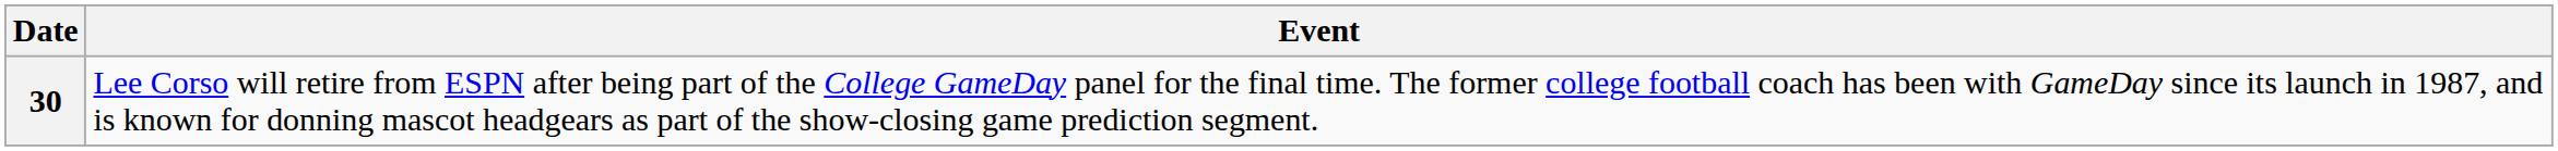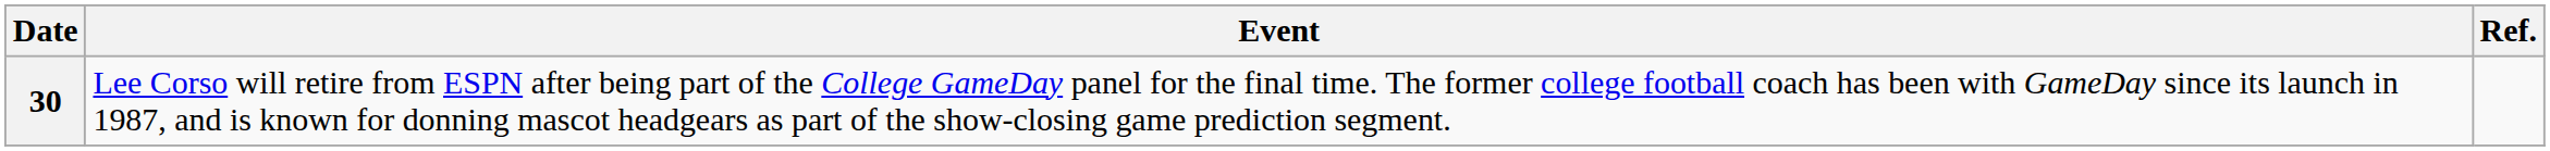+ column: Ref.
